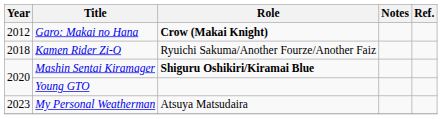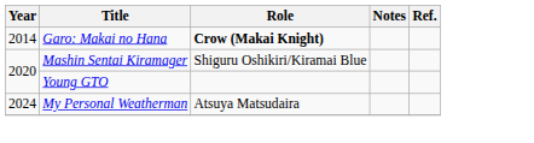Garo: Makai no Hana | Year: 2012 -> 2014
- row: 2018 | Kamen Rider Zi-O | Ryuichi Sakuma/Another Fourze/Another Faiz
Mashin Sentai Kiramager | Role: bold -> normal
My Personal Weatherman | Year: 2023 -> 2024
